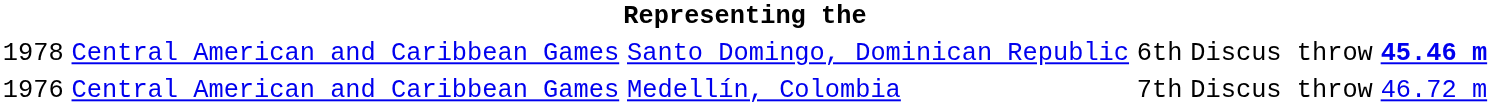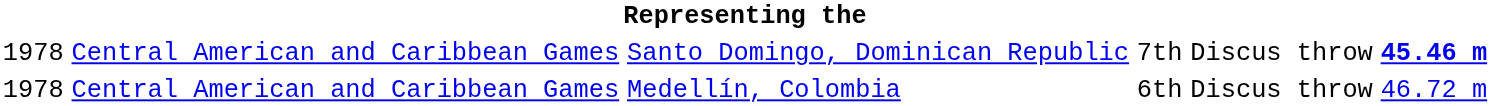Santo Domingo, Dominican Republic | column 4: 6th -> 7th
Medellín, Colombia | column 1: 1976 -> 1978
Medellín, Colombia | column 4: 7th -> 6th
